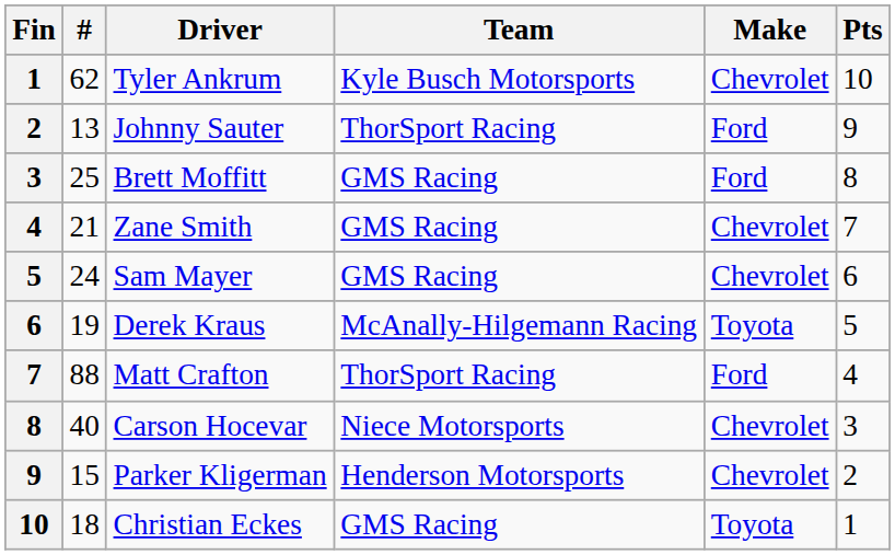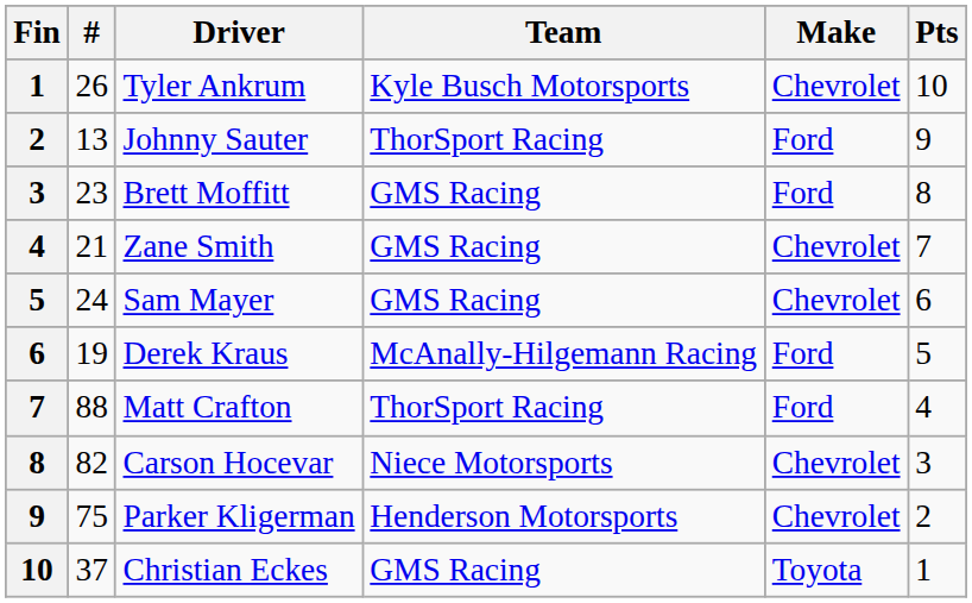Tyler Ankrum | #: 62 -> 26
Brett Moffitt | #: 25 -> 23
Derek Kraus | Make: Toyota -> Ford
Carson Hocevar | #: 40 -> 82
Parker Kligerman | #: 15 -> 75
Christian Eckes | #: 18 -> 37
